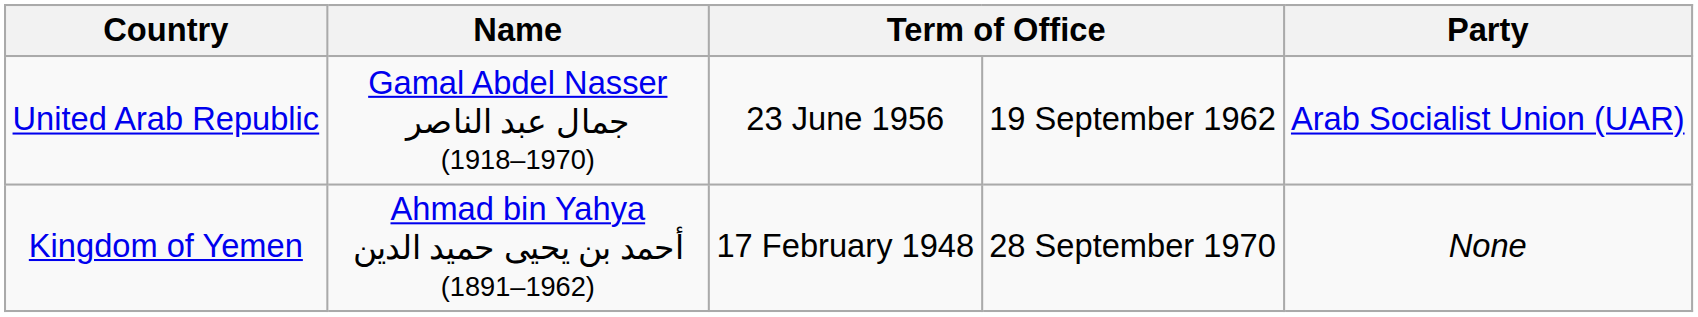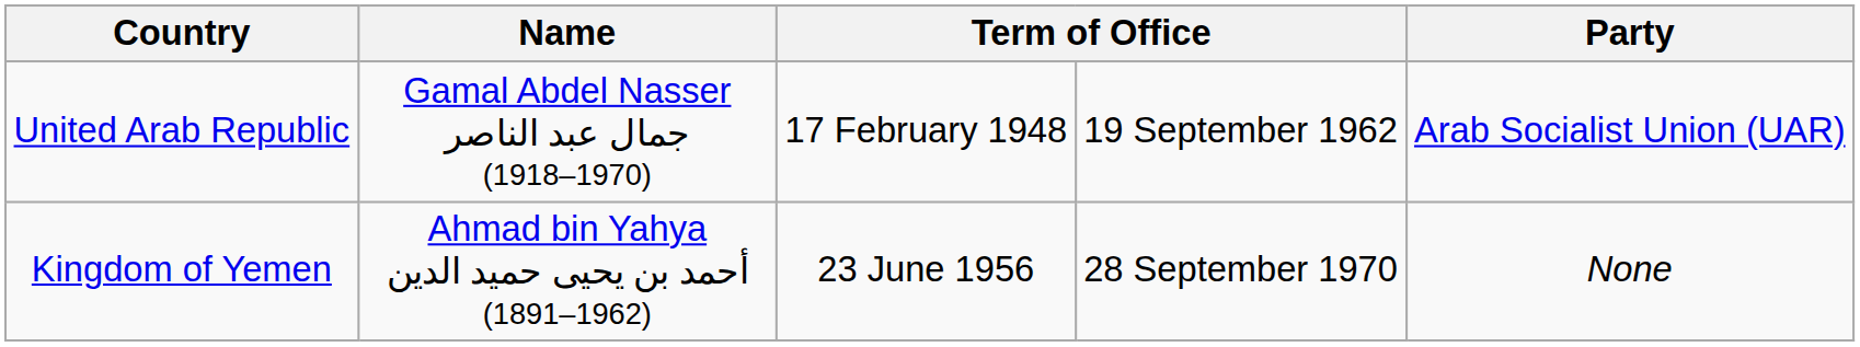United Arab Republic | column 3: 23 June 1956 -> 17 February 1948
Kingdom of Yemen | column 3: 17 February 1948 -> 23 June 1956
